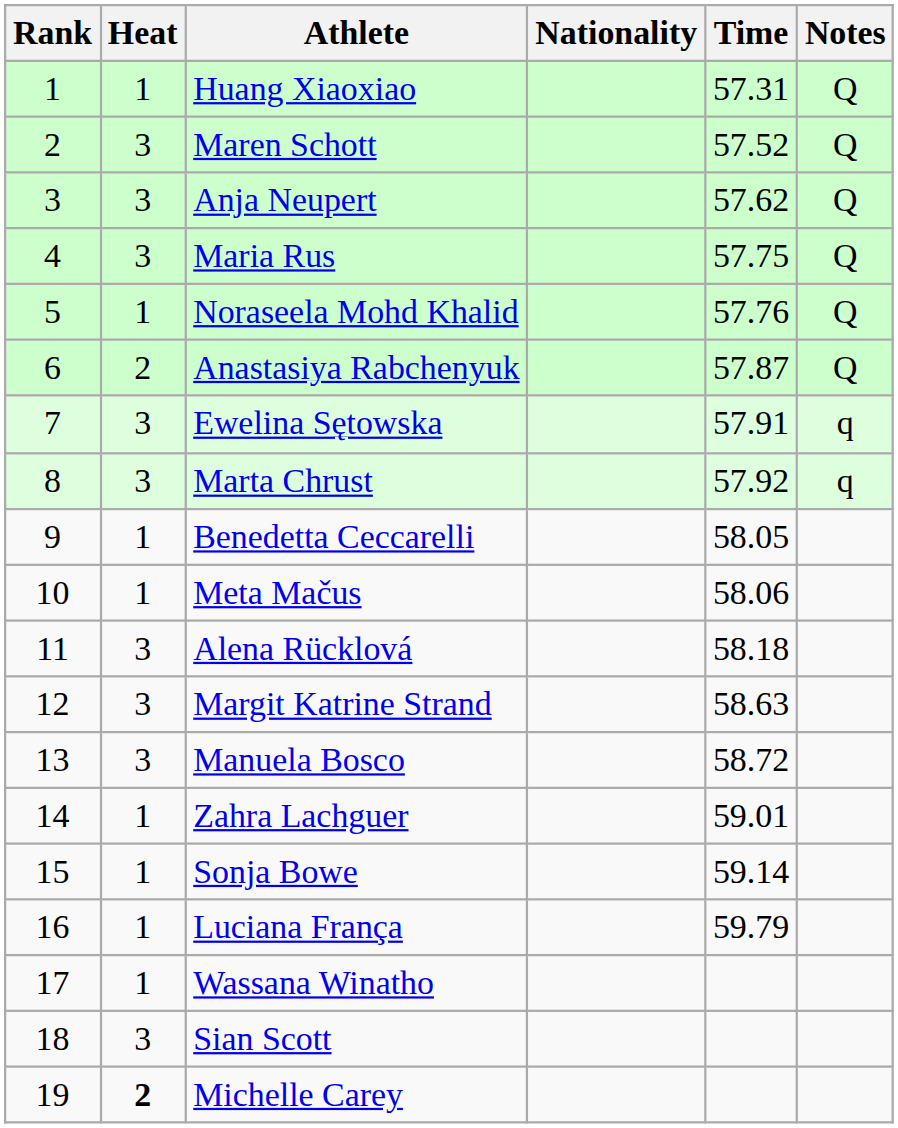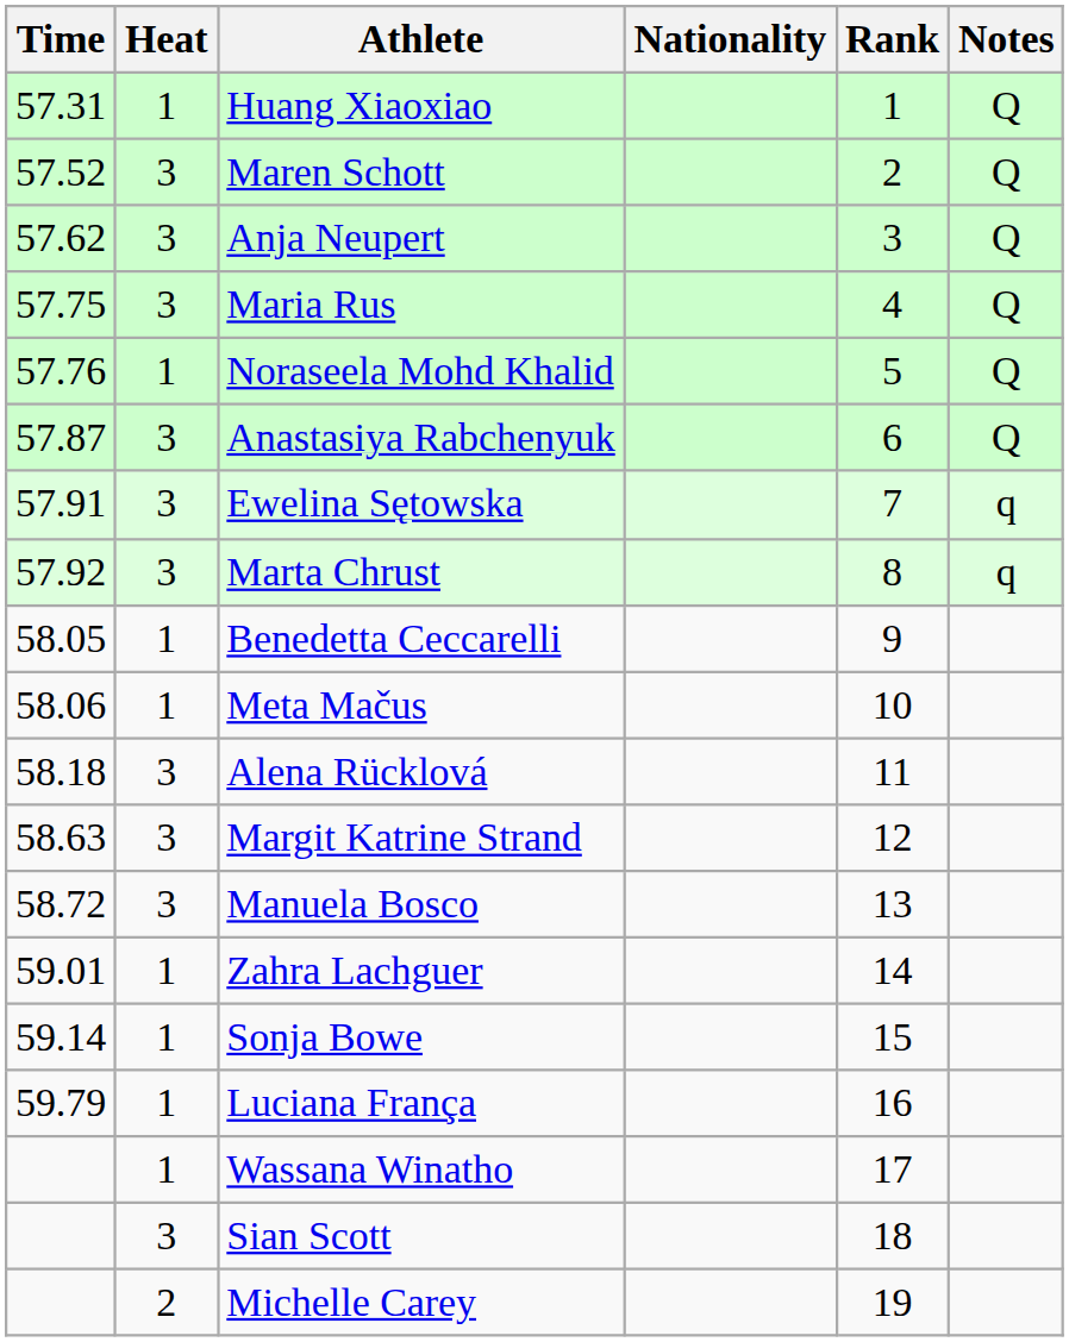columns swapped: Rank <-> Time
Anastasiya Rabchenyuk | Heat: 2 -> 3
Michelle Carey | Heat: bold -> normal
